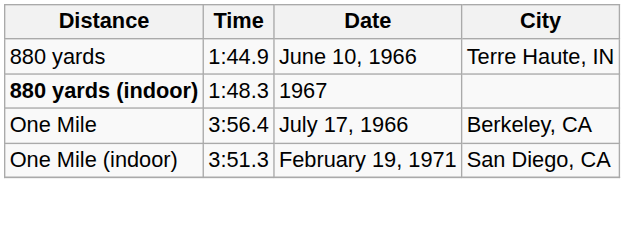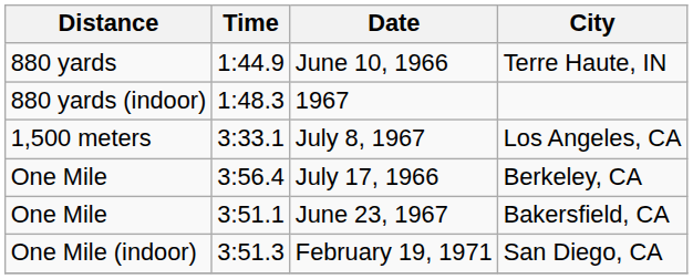1967 | Distance: bold -> normal
+ row: 1,500 meters | 3:33.1 | July 8, 1967 | Los Angeles, CA
+ row: One Mile | 3:51.1 | June 23, 1967 | Bakersfield, CA
